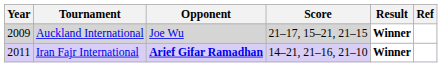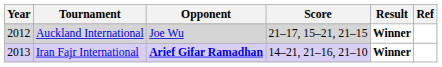Auckland International | Year: 2009 -> 2012
Iran Fajr International | Year: 2011 -> 2013
